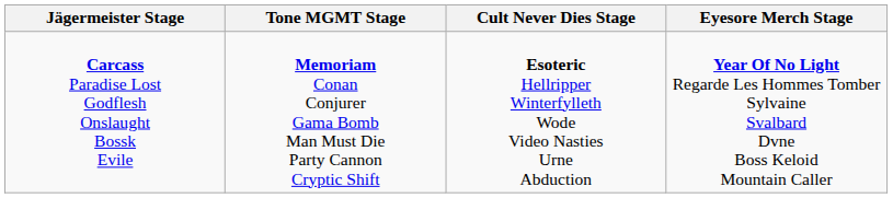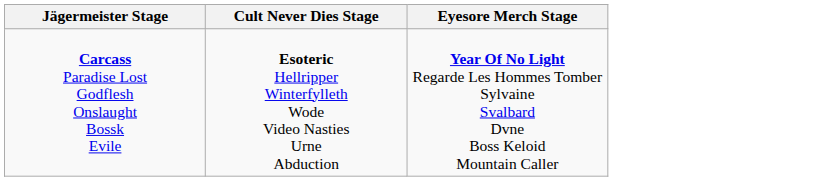- column: Tone MGMT Stage | Memoriam Conan Conjurer Gama Bomb Man Must Die Party Cannon Cryptic Shift
